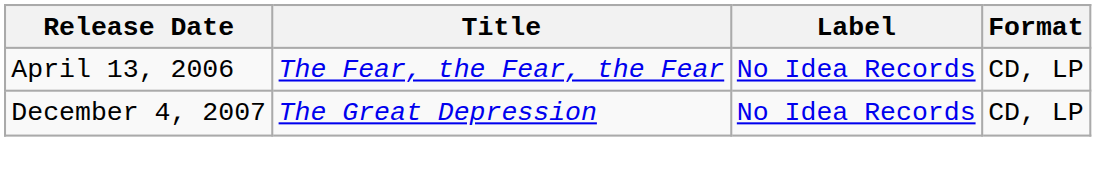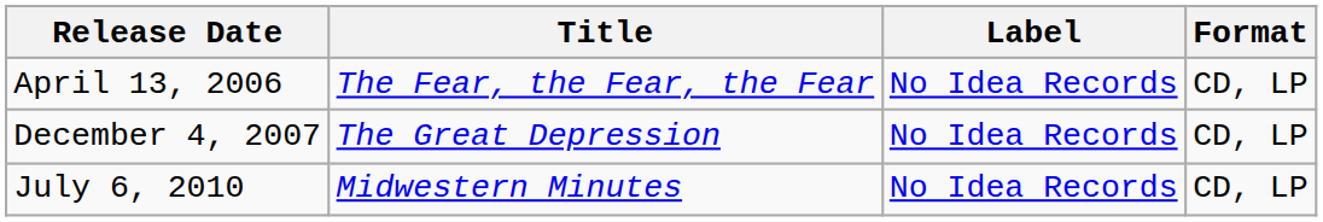+ row: July 6, 2010 | Midwestern Minutes | No Idea Records | CD, LP
